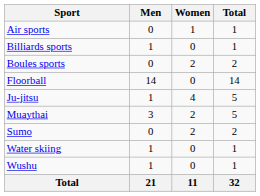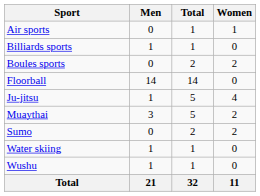columns swapped: Women <-> Total
